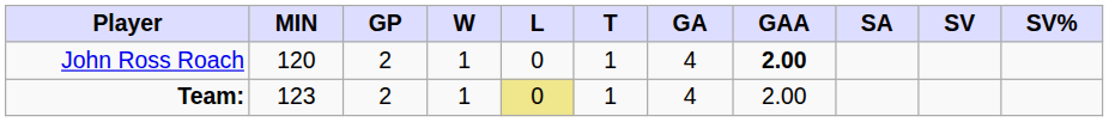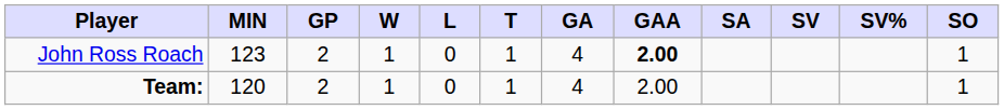+ column: SO | 1 | 1
John Ross Roach | MIN: 120 -> 123
Team: | MIN: 123 -> 120
Team: | L: khaki background -> no background
